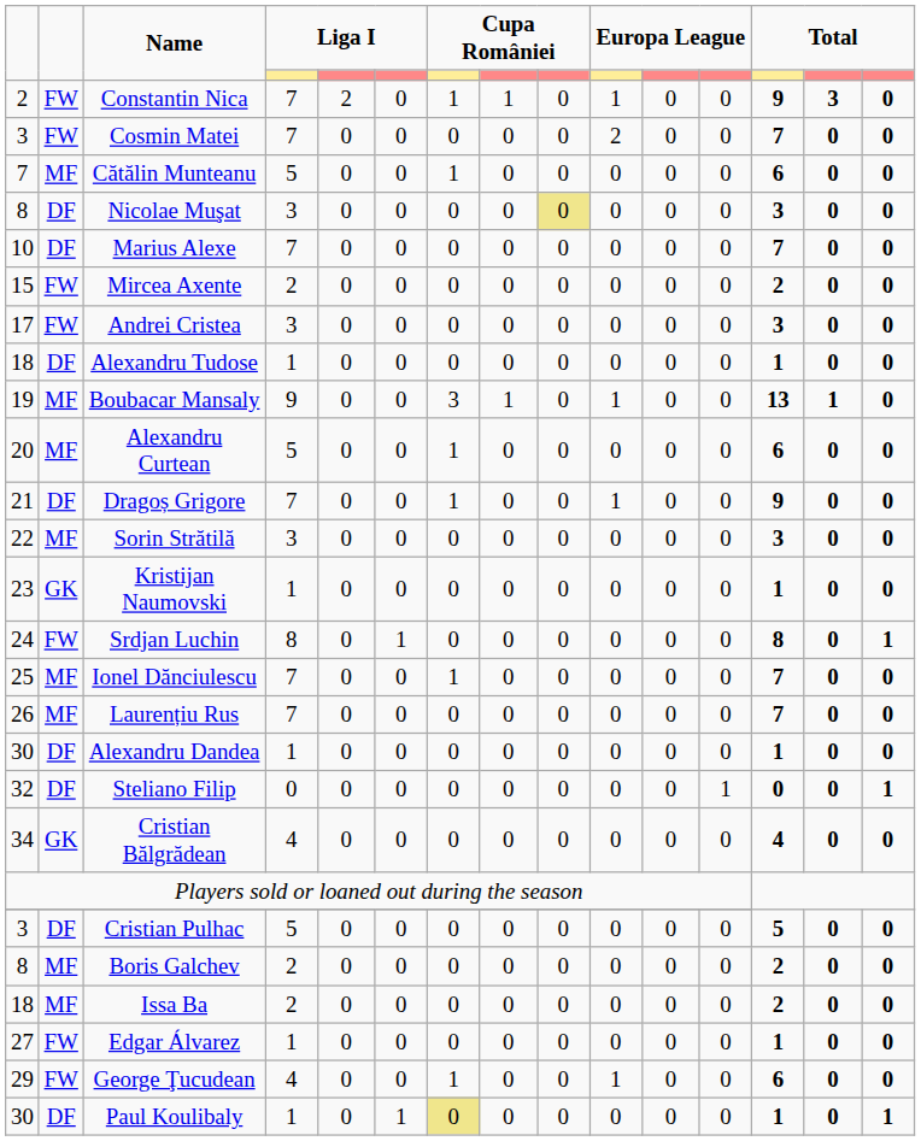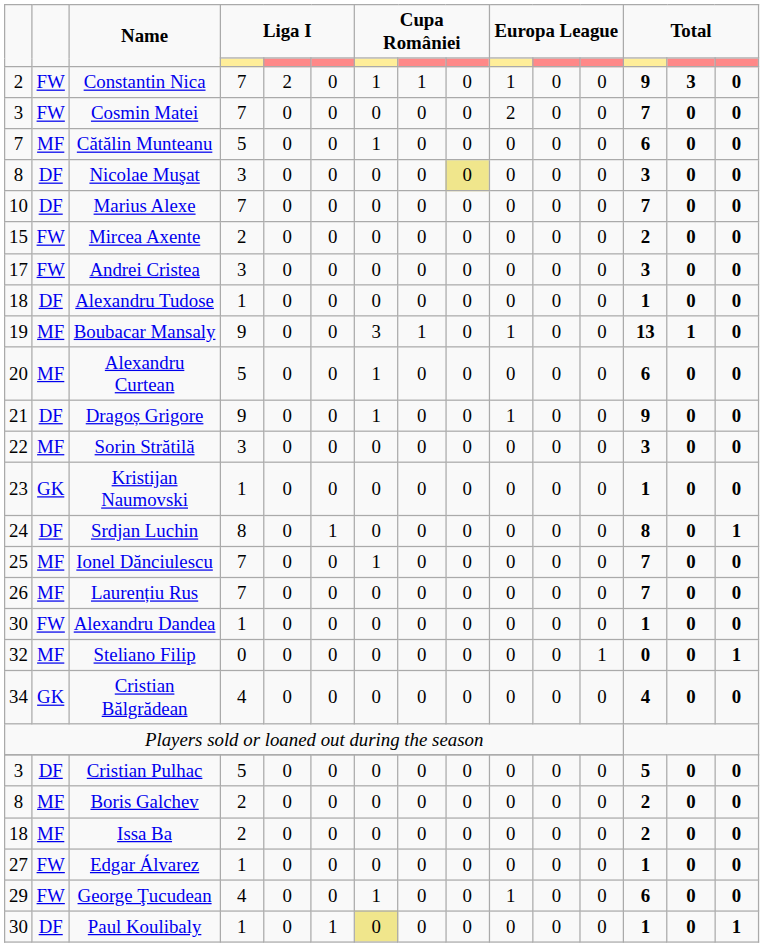Dragoș Grigore | column 4: 7 -> 9
Srdjan Luchin | column 2: FW -> DF
Alexandru Dandea | column 2: DF -> FW
Steliano Filip | column 2: DF -> MF
